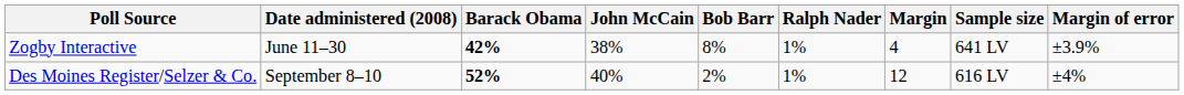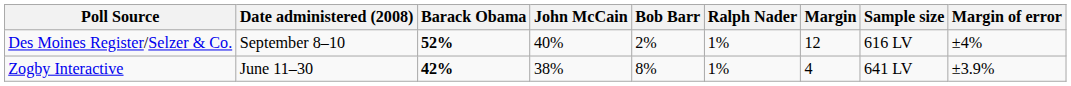rows swapped: Des Moines Register/Selzer & Co. <-> Zogby Interactive
